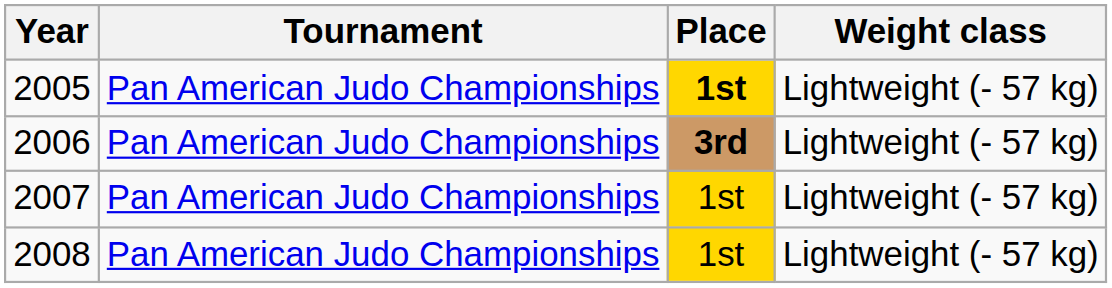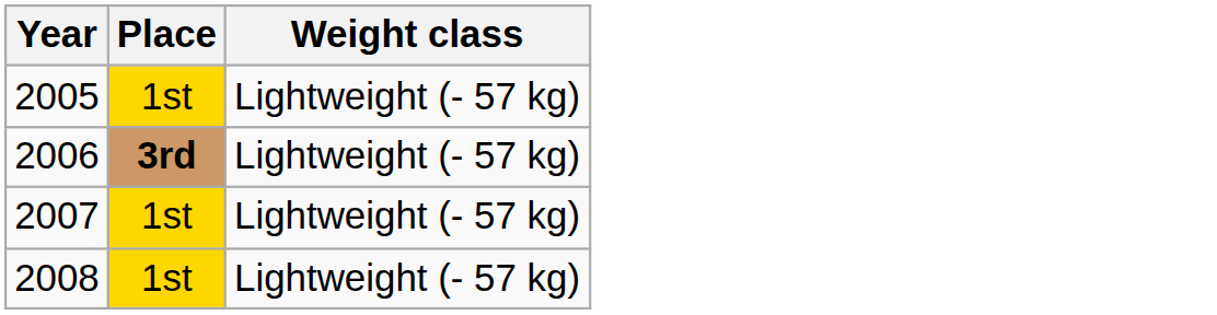- column: Tournament | Pan American Judo Championships | Pan American Judo Championships | Pan American Judo Championships | Pan American Judo Championships
2005 | Place: bold -> normal
